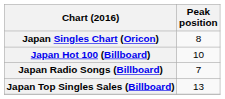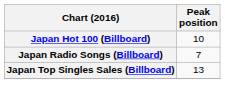- row: Japan Singles Chart (Oricon) | 8
